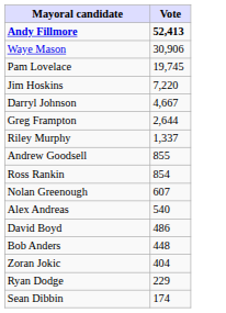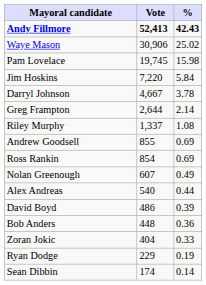+ column: % | 42.43 | 25.02 | 15.98 | 5.84 | 3.78 | 2.14 | 1.08 | 0.69 | 0.69 | 0.49 | 0.44 | 0.39 | 0.36 | 0.33 | 0.19 | 0.14
